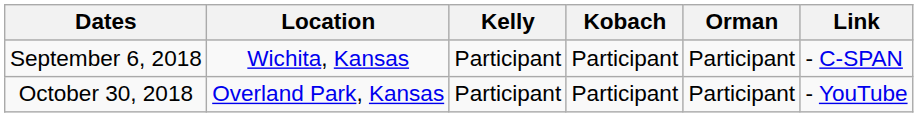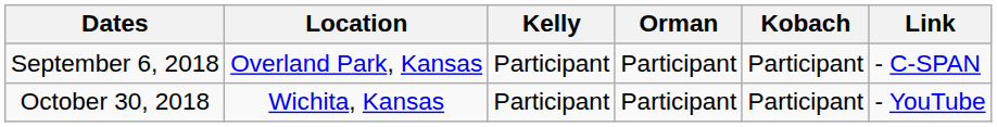columns swapped: Kobach <-> Orman
September 6, 2018 | Location: Wichita, Kansas -> Overland Park, Kansas
October 30, 2018 | Location: Overland Park, Kansas -> Wichita, Kansas
